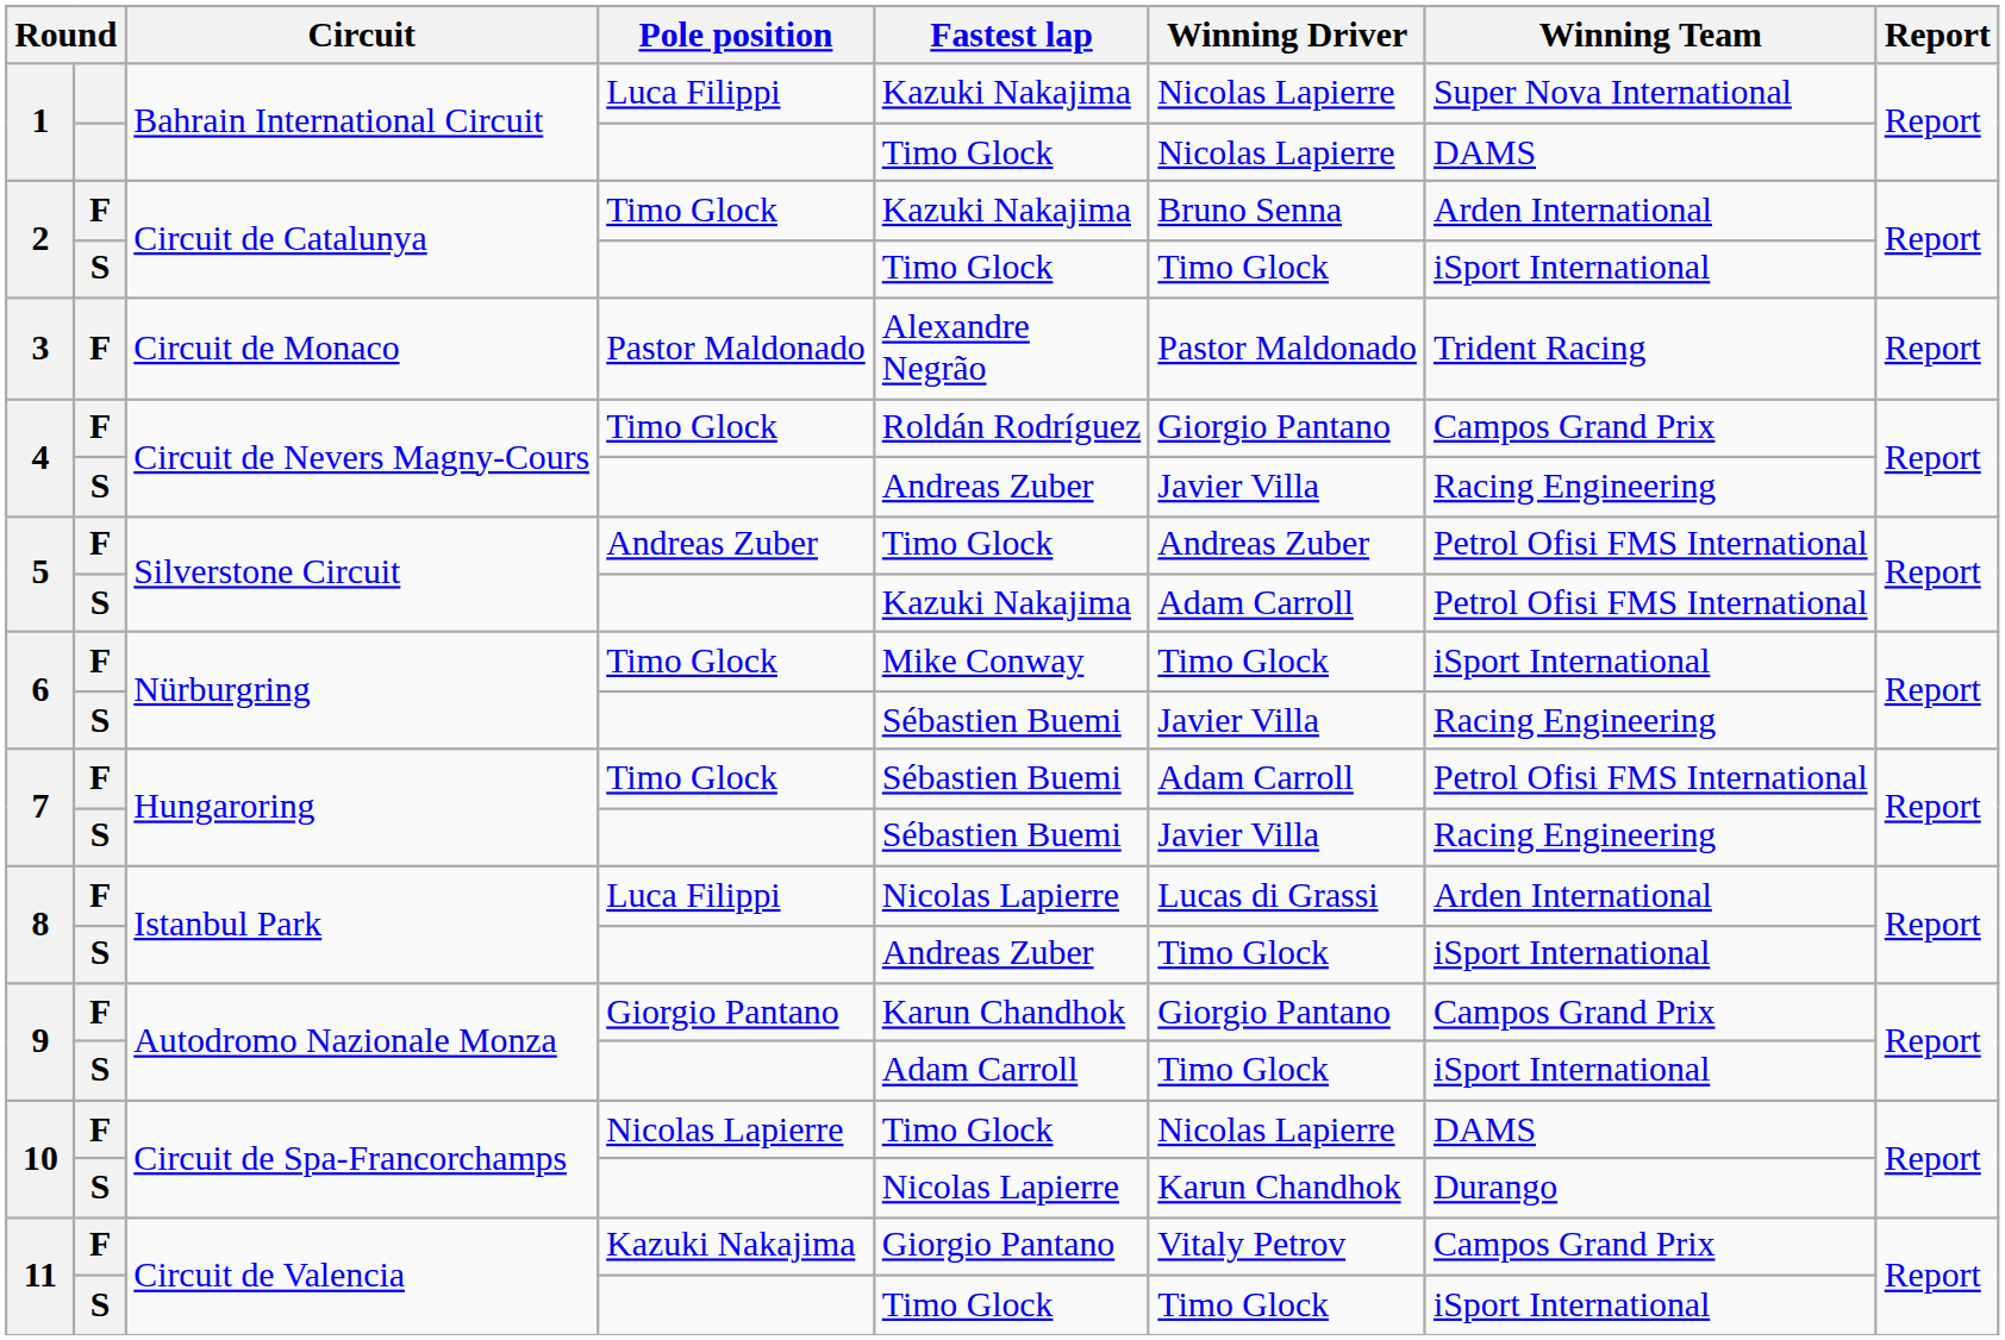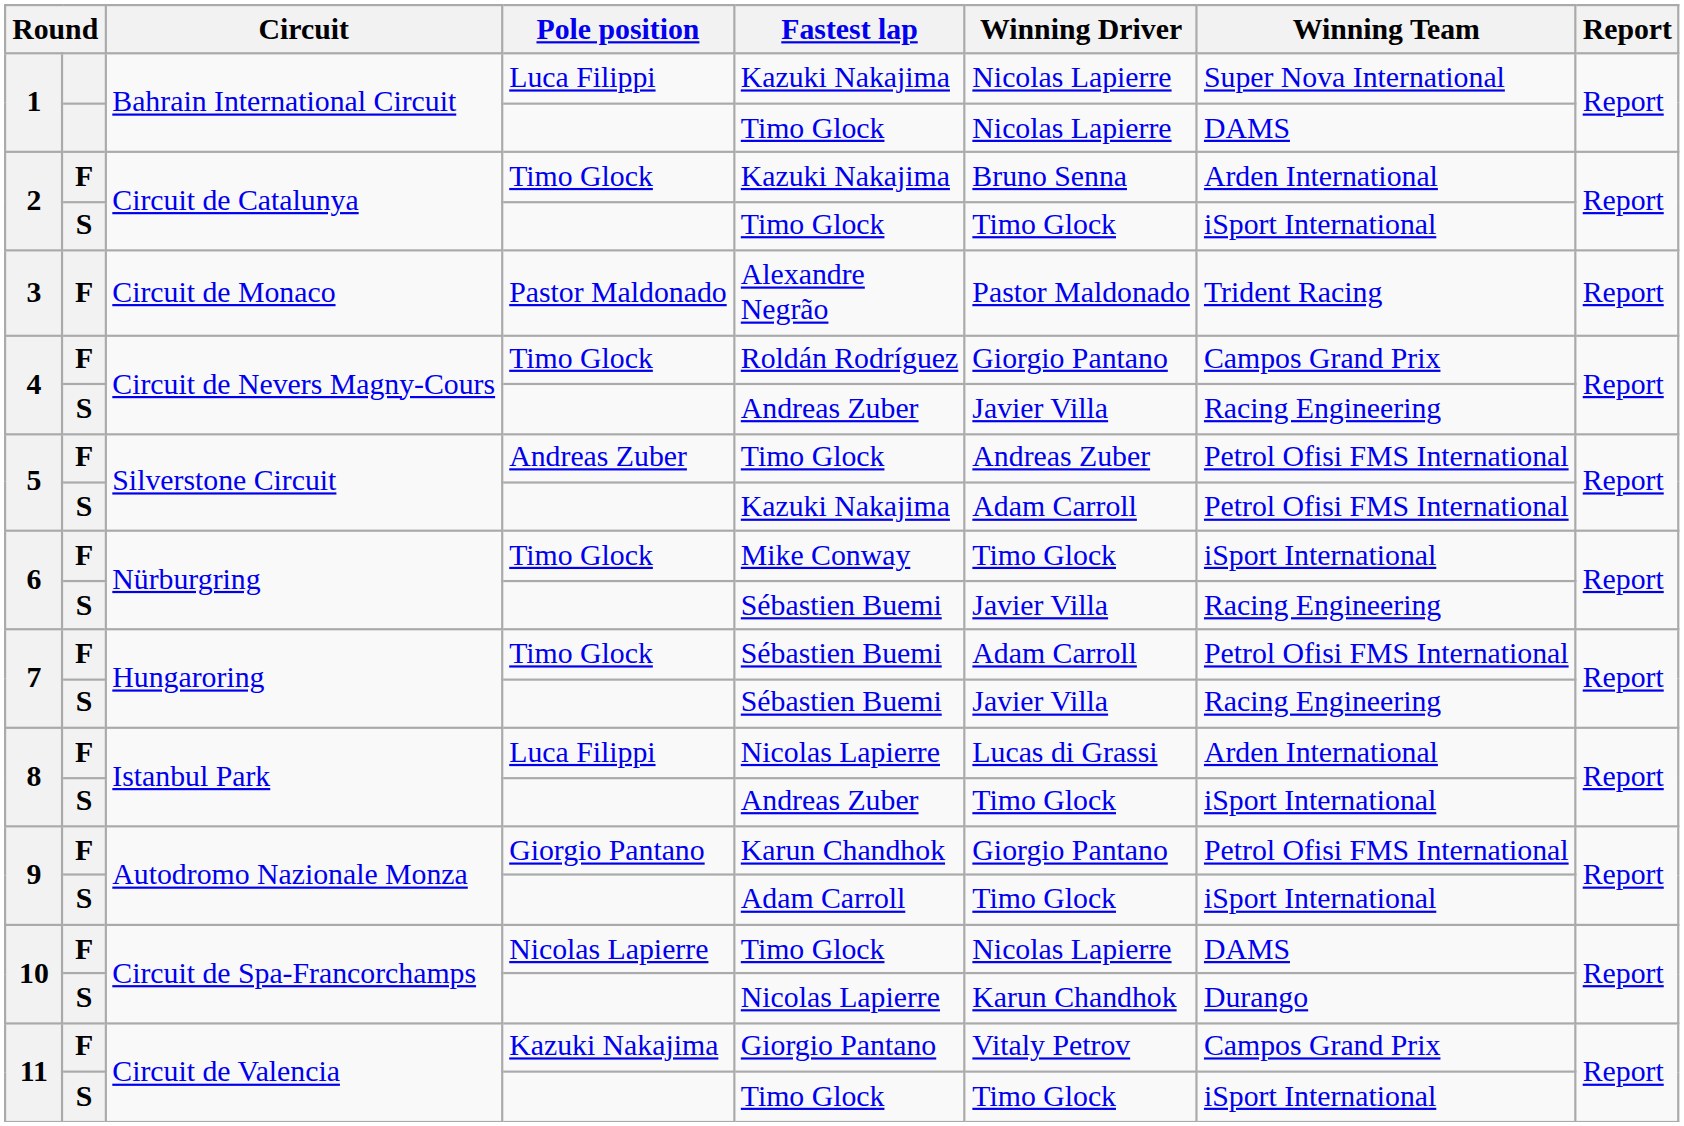9 / Giorgio Pantano | Winning Team: Campos Grand Prix -> Petrol Ofisi FMS International
